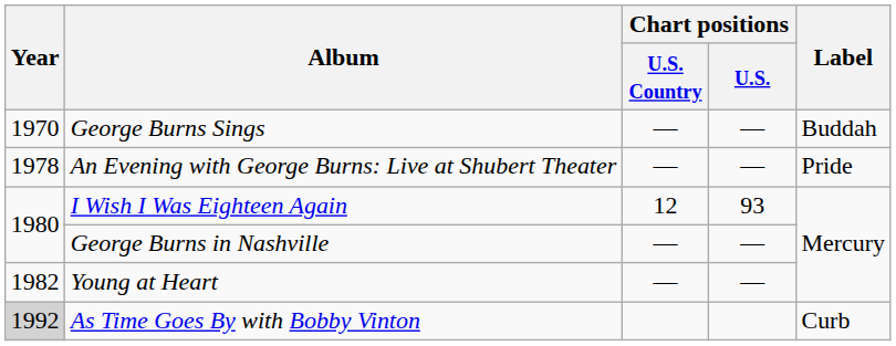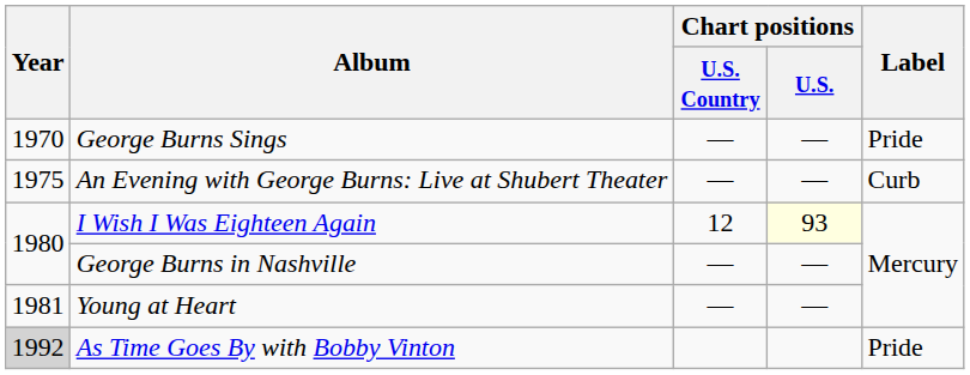George Burns Sings | Label: Buddah -> Pride
An Evening with George Burns: Live at Shubert Theater | Year: 1978 -> 1975
An Evening with George Burns: Live at Shubert Theater | Label: Pride -> Curb
I Wish I Was Eighteen Again | Chart positions / U.S.: no background -> lightyellow background
Young at Heart | Year: 1982 -> 1981
As Time Goes By with Bobby Vinton | Label: Curb -> Pride
